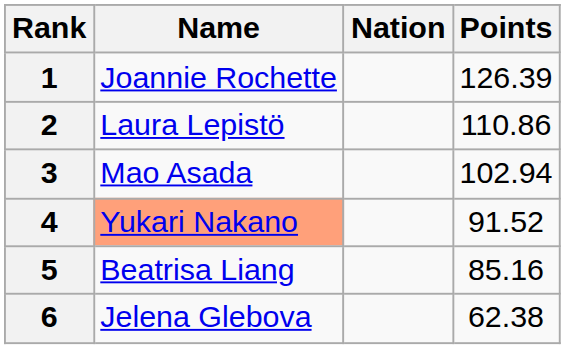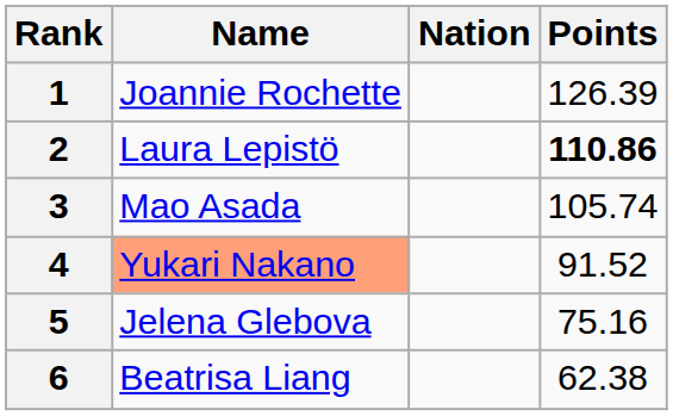2 | Points: normal -> bold
3 | Points: 102.94 -> 105.74
5 | Name: Beatrisa Liang -> Jelena Glebova
5 | Points: 85.16 -> 75.16
6 | Name: Jelena Glebova -> Beatrisa Liang
